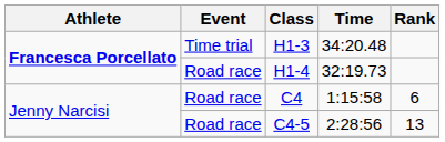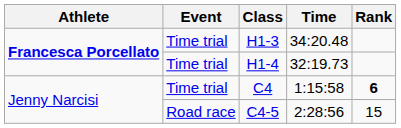H1-4 | Event: Road race -> Time trial
C4 | Event: Road race -> Time trial
C4 | Rank: normal -> bold
C4-5 | Rank: 13 -> 15
